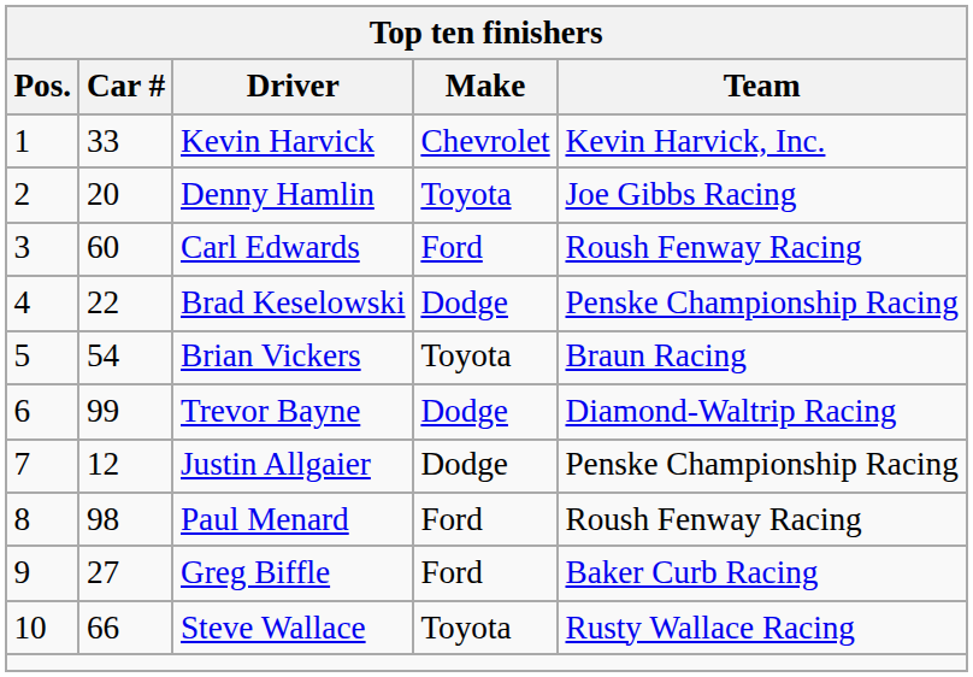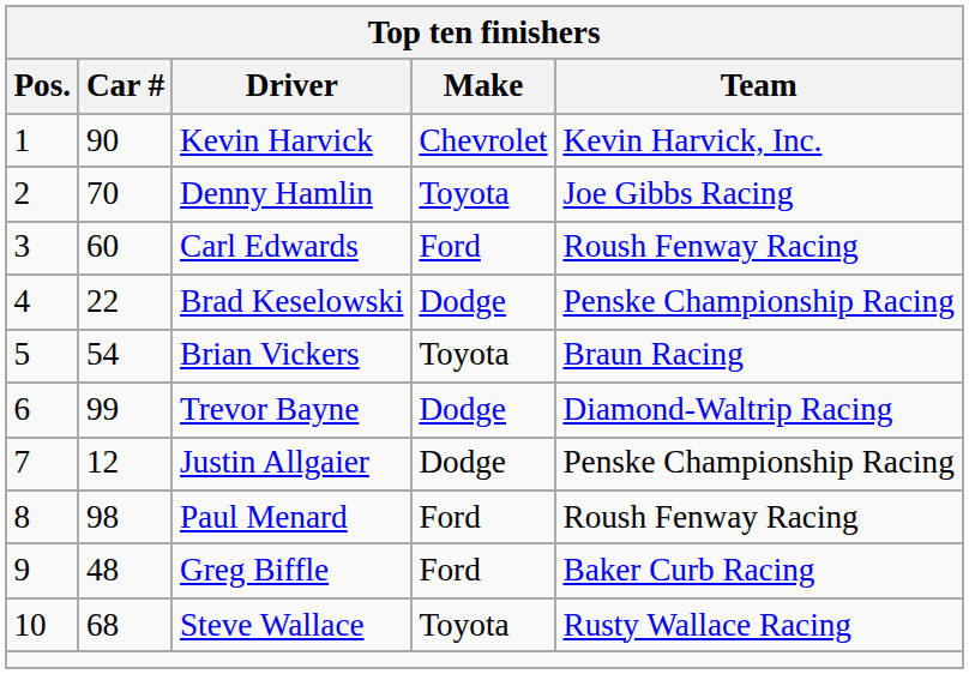Kevin Harvick | Car #: 33 -> 90
Denny Hamlin | Car #: 20 -> 70
Greg Biffle | Car #: 27 -> 48
Steve Wallace | Car #: 66 -> 68
